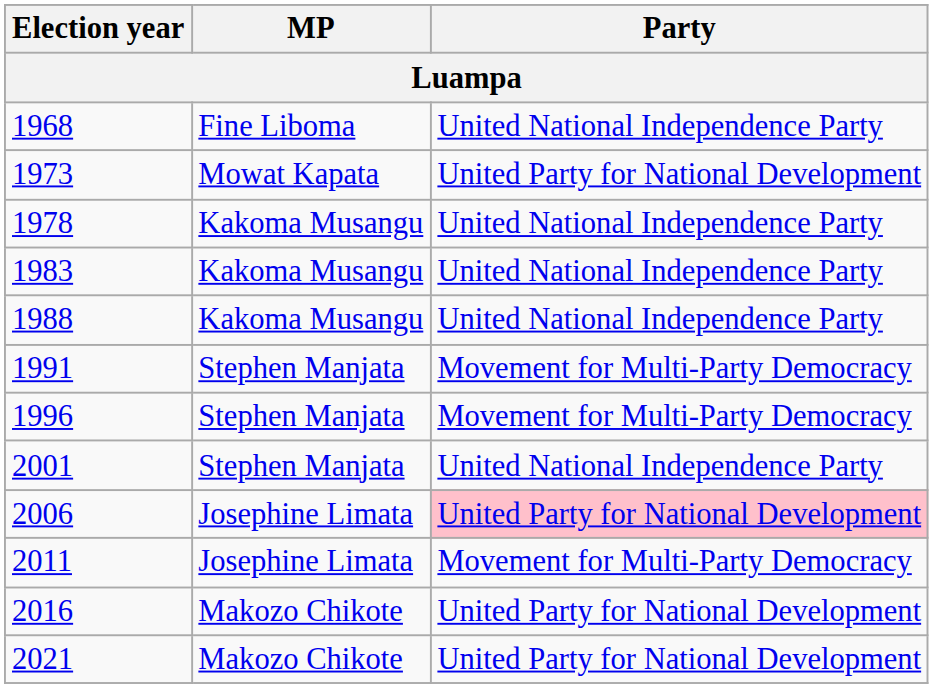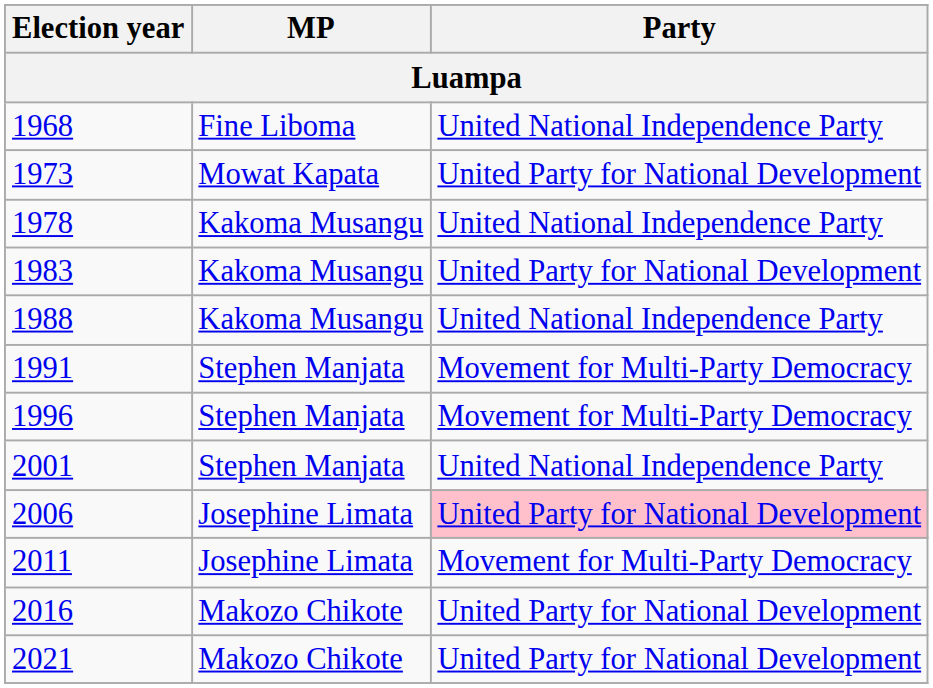1983 | Party: United National Independence Party -> United Party for National Development
